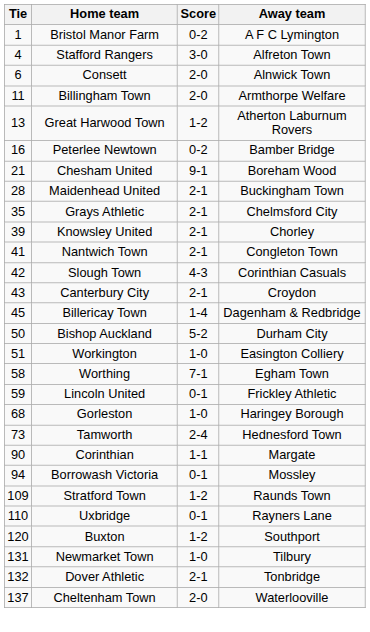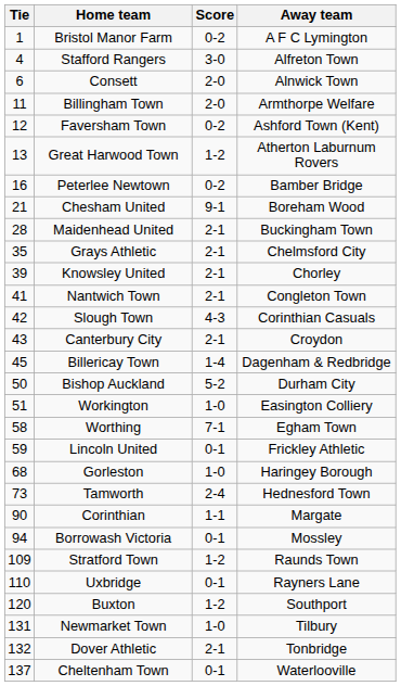+ row: 12 | Faversham Town | 0-2 | Ashford Town (Kent)
Cheltenham Town | Score: 2-0 -> 0-1
